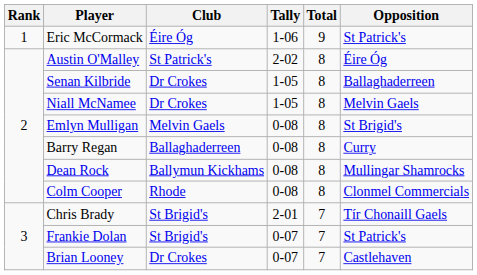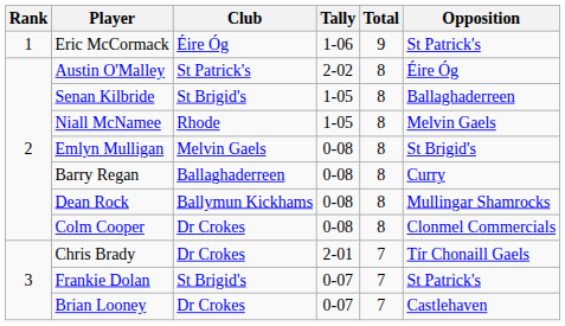Senan Kilbride | Club: Dr Crokes -> St Brigid's
Niall McNamee | Club: Dr Crokes -> Rhode
Colm Cooper | Club: Rhode -> Dr Crokes
Chris Brady | Club: St Brigid's -> Dr Crokes
